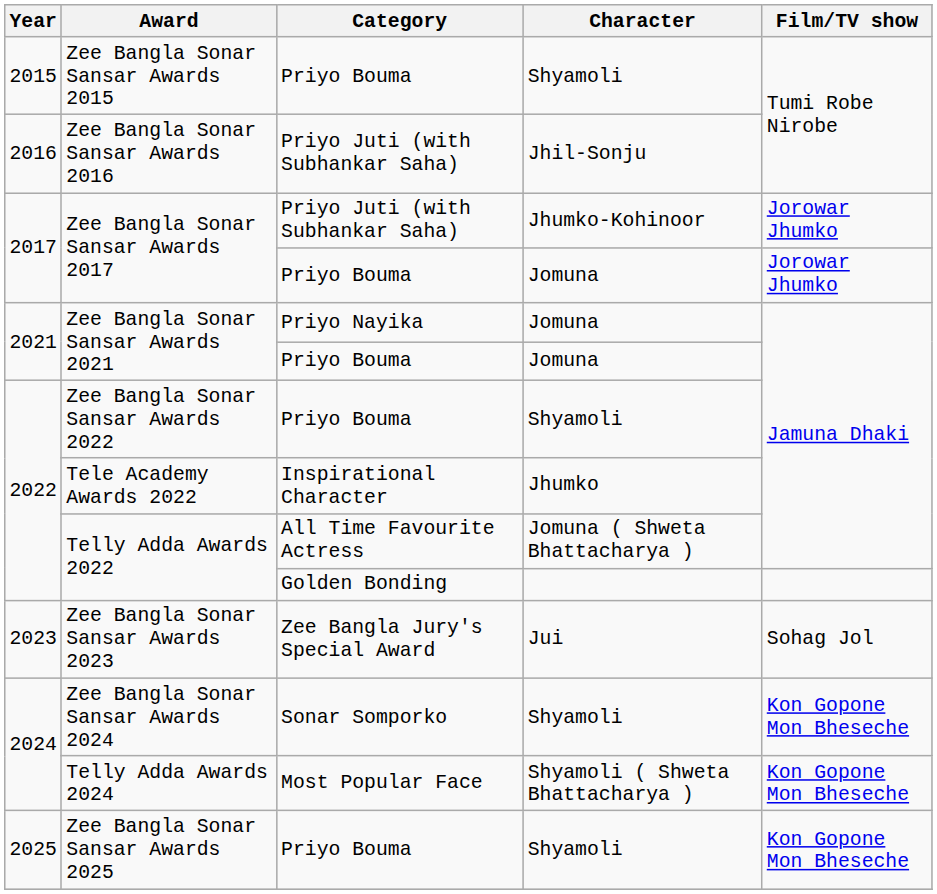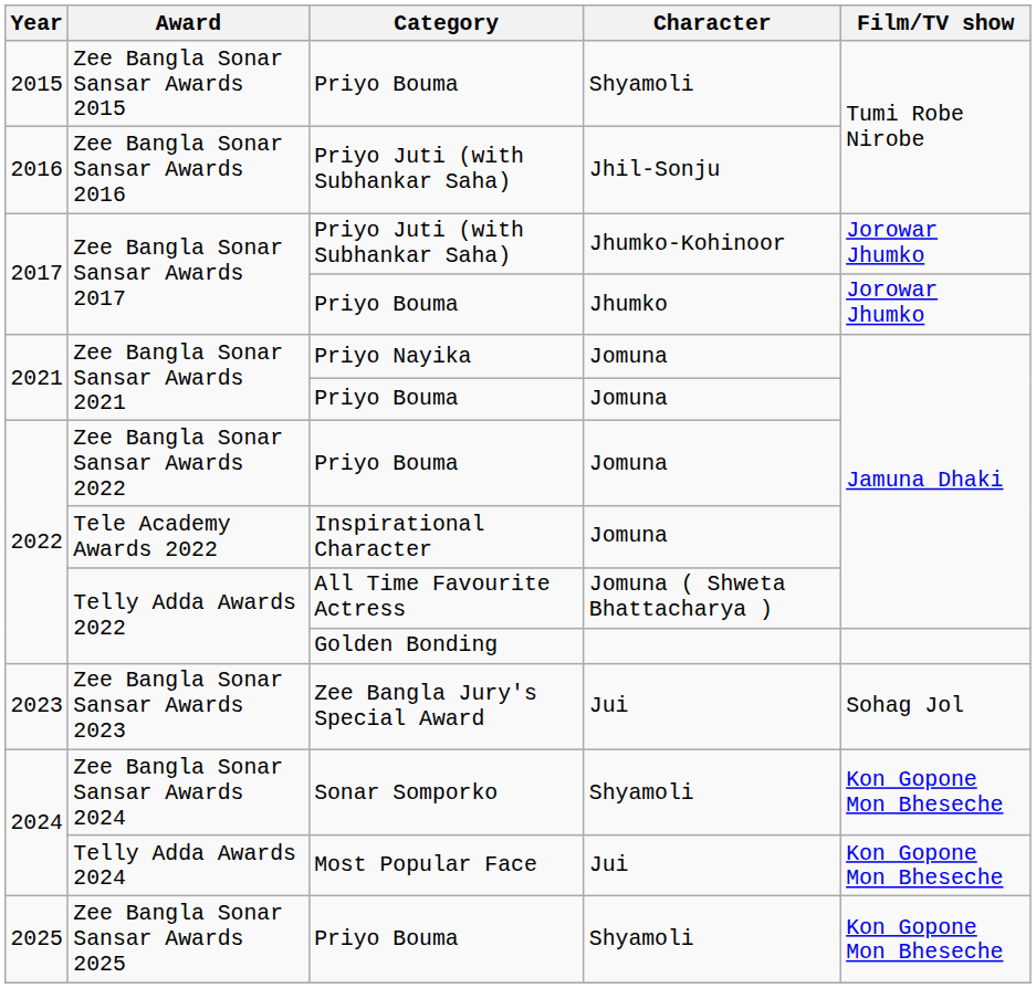Zee Bangla Sonar Sansar Awards 2017 / Priyo Bouma | Character: Jomuna -> Jhumko
Zee Bangla Sonar Sansar Awards 2022 | Character: Shyamoli -> Jomuna
Tele Academy Awards 2022 | Character: Jhumko -> Jomuna
Telly Adda Awards 2024 | Character: Shyamoli ( Shweta Bhattacharya ) -> Jui
